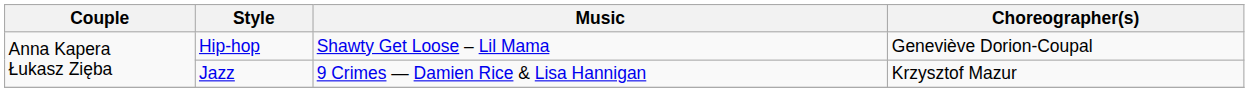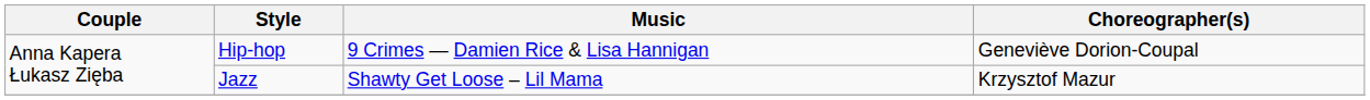Hip-hop | Music: Shawty Get Loose – Lil Mama -> 9 Crimes — Damien Rice & Lisa Hannigan
Jazz | Music: 9 Crimes — Damien Rice & Lisa Hannigan -> Shawty Get Loose – Lil Mama
